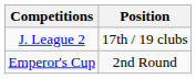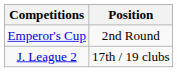rows swapped: J. League 2 <-> Emperor's Cup
